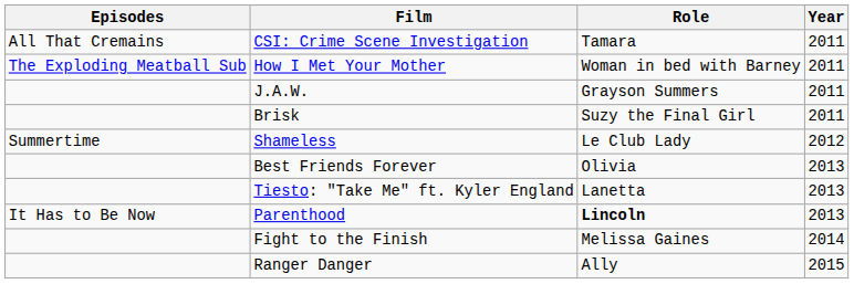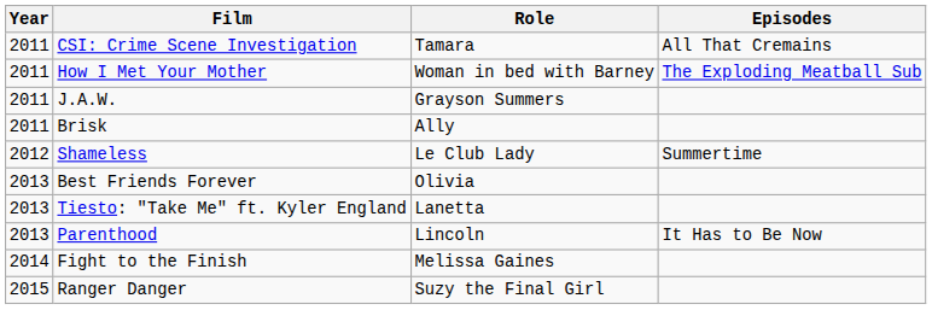columns swapped: Year <-> Episodes
Brisk | Role: Suzy the Final Girl -> Ally
Parenthood | Role: bold -> normal
Ranger Danger | Role: Ally -> Suzy the Final Girl
